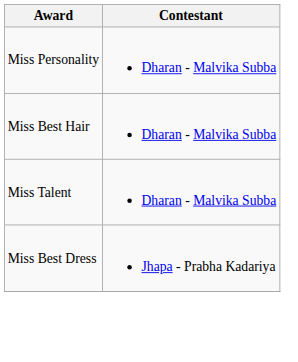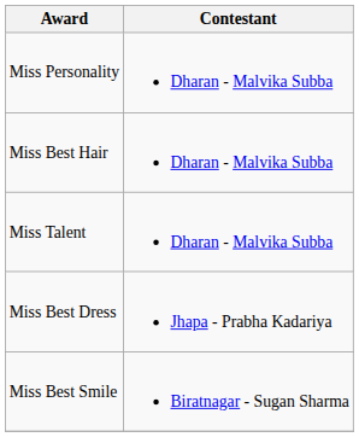+ row: Miss Best Smile | Biratnagar - Sugan Sharma
